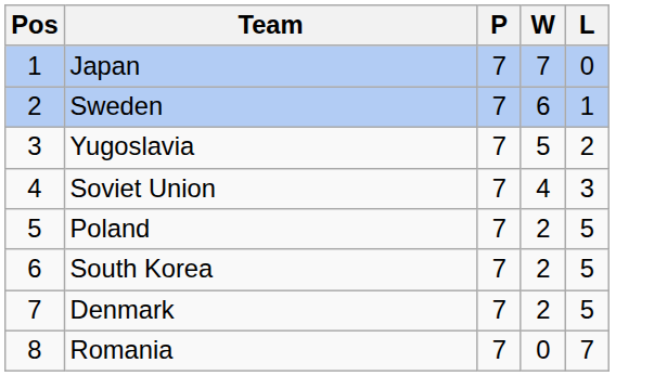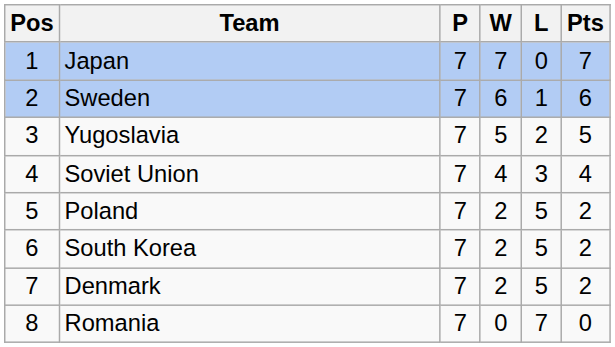+ column: Pts | 7 | 6 | 5 | 4 | 2 | 2 | 2 | 0
